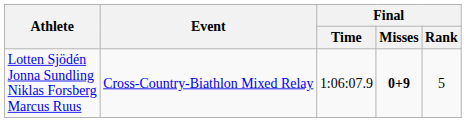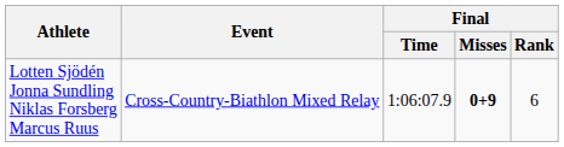Lotten Sjödén Jonna Sundling Niklas Forsberg Marcus Ruus | Final / Rank: 5 -> 6
